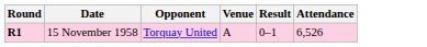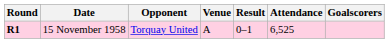+ column: Goalscorers
15 November 1958 | Attendance: 6,526 -> 6,525
